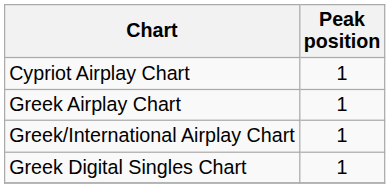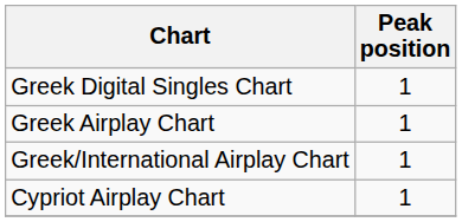rows swapped: Cypriot Airplay Chart <-> Greek Digital Singles Chart
